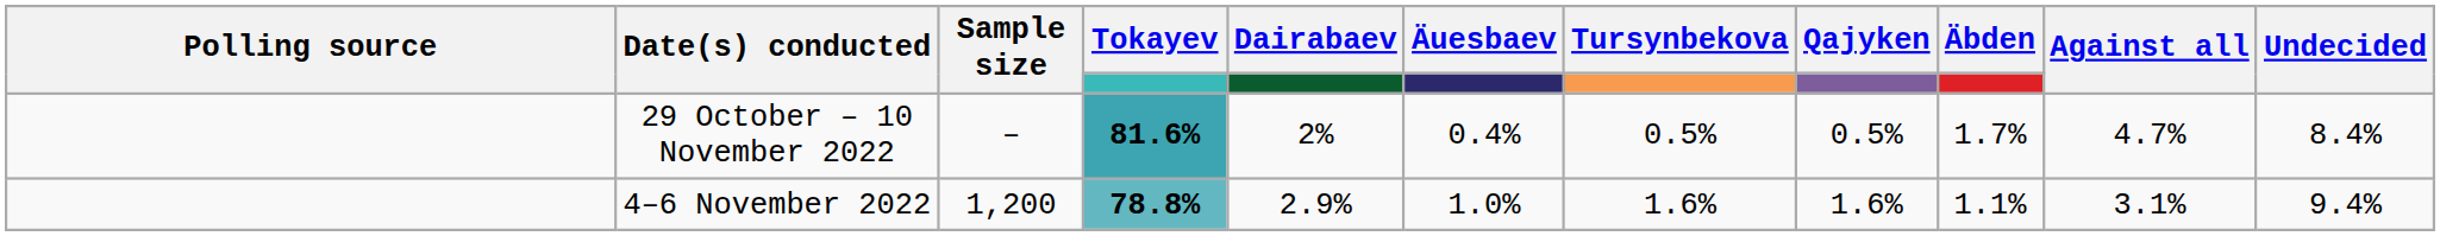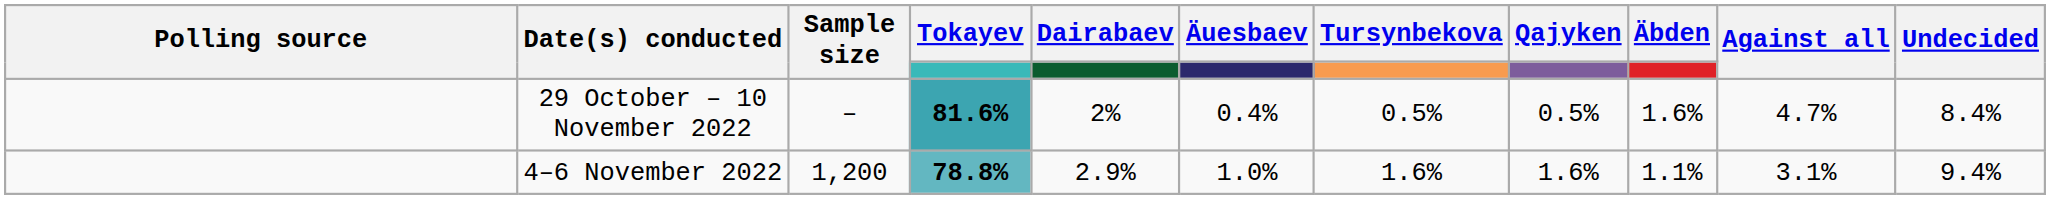29 October – 10 November 2022 | Äbden: 1.7% -> 1.6%
